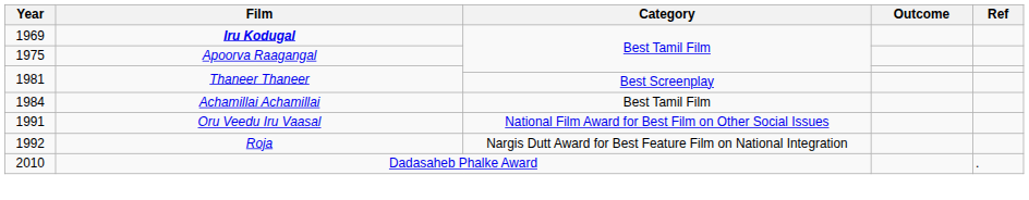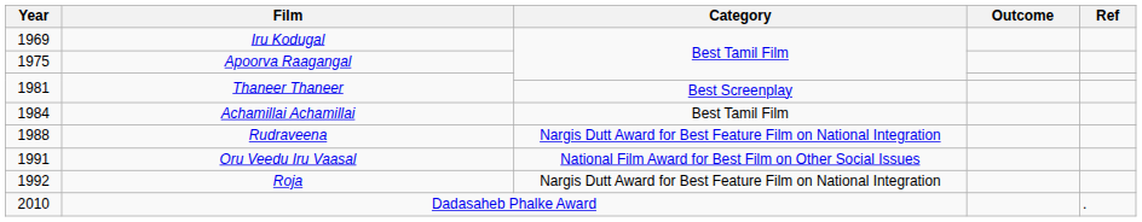1969 | Film: bold -> normal
+ row: 1988 | Rudraveena | Nargis Dutt Award for Best Feature Film on National Integration
